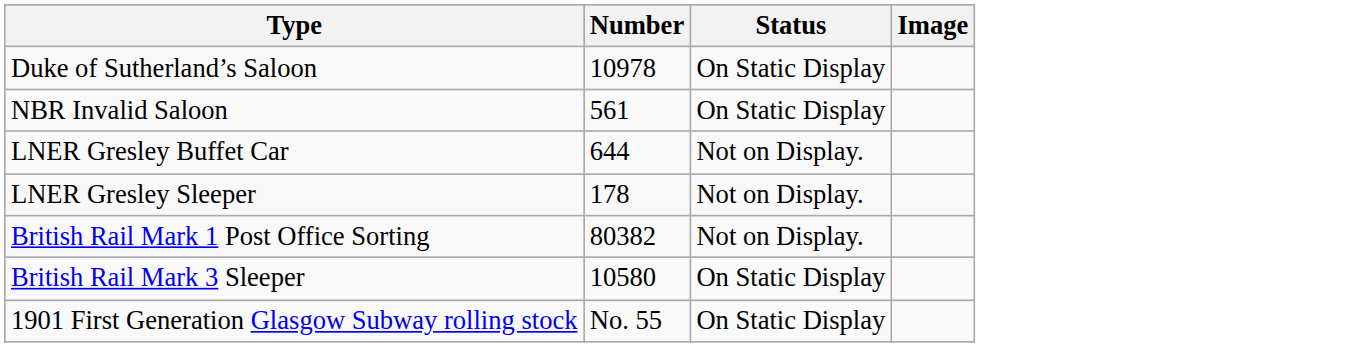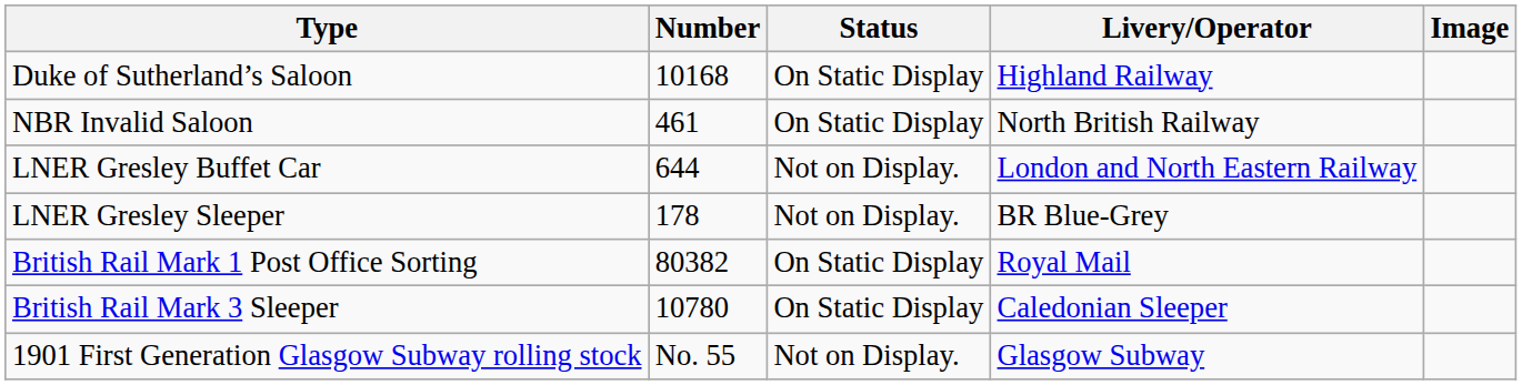+ column: Livery/Operator | Highland Railway | North British Railway | London and North Eastern Railway | BR Blue-Grey | Royal Mail | Caledonian Sleeper | Glasgow Subway
Duke of Sutherland’s Saloon | Number: 10978 -> 10168
NBR Invalid Saloon | Number: 561 -> 461
British Rail Mark 1 Post Office Sorting | Status: Not on Display. -> On Static Display
British Rail Mark 3 Sleeper | Number: 10580 -> 10780
1901 First Generation Glasgow Subway rolling stock | Status: On Static Display -> Not on Display.
